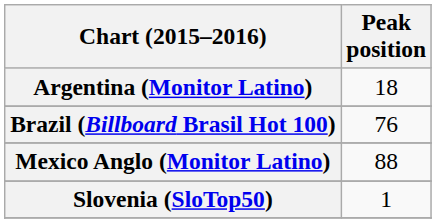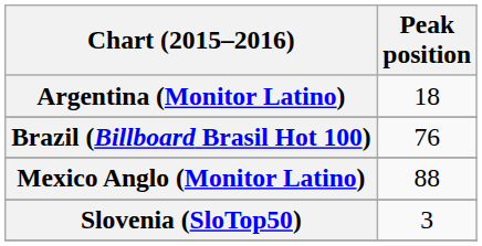Slovenia (SloTop50) | Peak position: 1 -> 3
